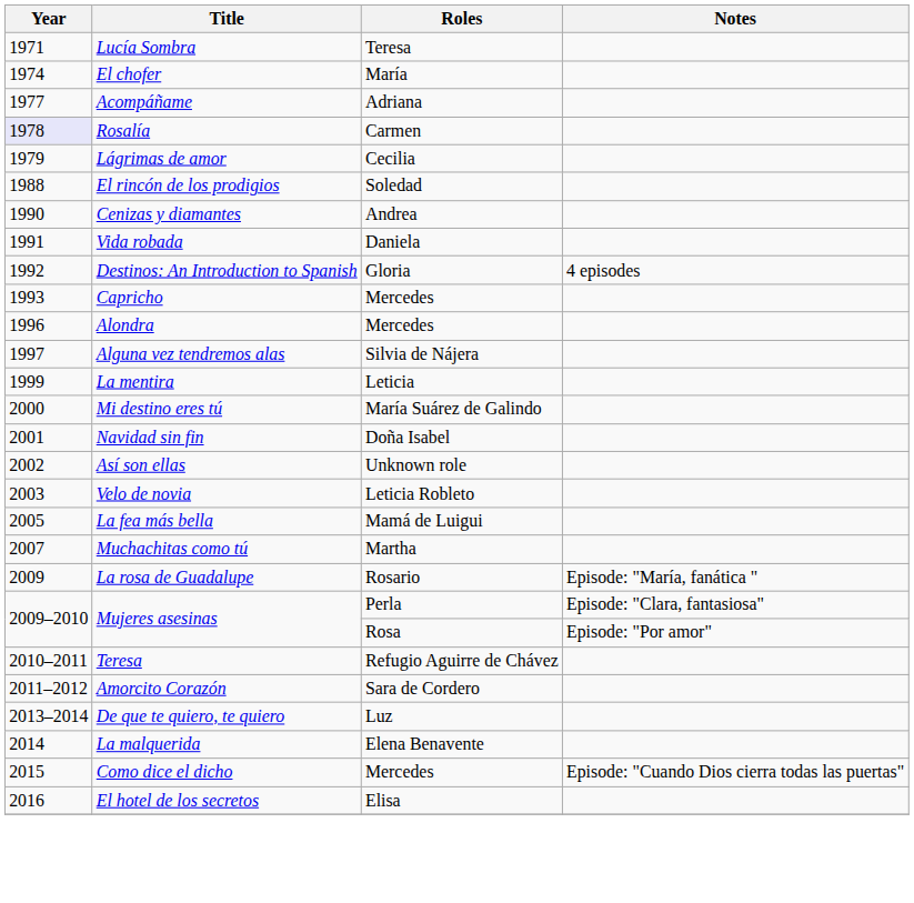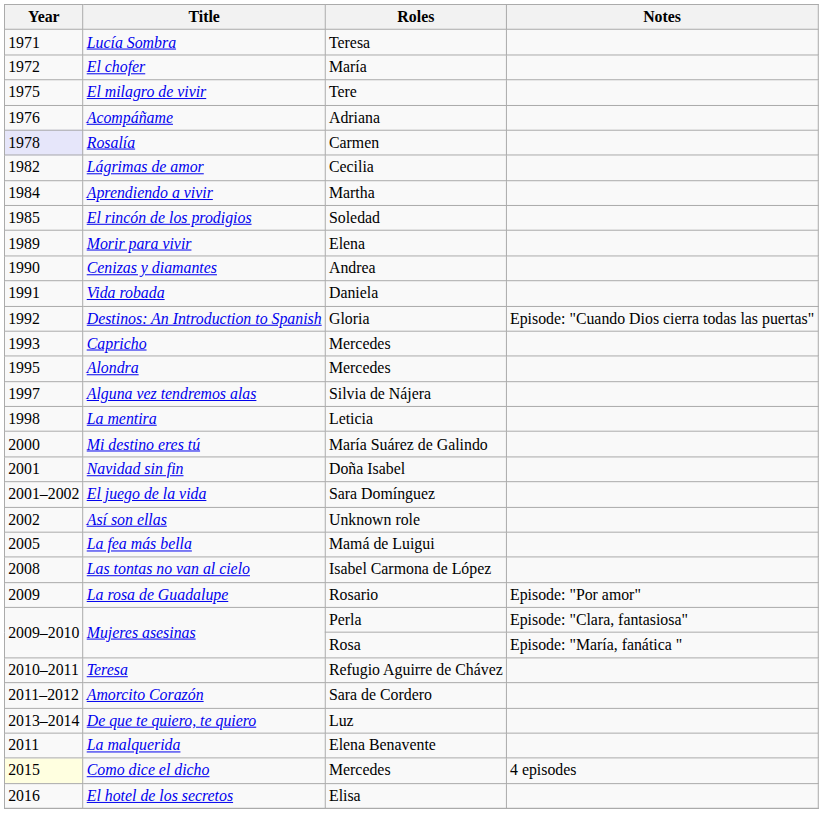El chofer | Year: 1974 -> 1972
+ row: 1975 | El milagro de vivir | Tere
Acompáñame | Year: 1977 -> 1976
Lágrimas de amor | Year: 1979 -> 1982
+ row: 1984 | Aprendiendo a vivir | Martha
El rincón de los prodigios | Year: 1988 -> 1985
+ row: 1989 | Morir para vivir | Elena
Destinos: An Introduction to Spanish | Notes: 4 episodes -> Episode: "Cuando Dios cierra todas las puertas"
Alondra | Year: 1996 -> 1995
La mentira | Year: 1999 -> 1998
+ row: 2001–2002 | El juego de la vida | Sara Domínguez
- row: 2003 | Velo de novia | Leticia Robleto
- row: 2007 | Muchachitas como tú | Martha
+ row: 2008 | Las tontas no van al cielo | Isabel Carmona de López
La rosa de Guadalupe | Notes: Episode: "María, fanática " -> Episode: "Por amor"
Mujeres asesinas / Rosa | Notes: Episode: "Por amor" -> Episode: "María, fanática "
La malquerida | Year: 2014 -> 2011
Como dice el dicho | Year: no background -> lightyellow background
Como dice el dicho | Notes: Episode: "Cuando Dios cierra todas las puertas" -> 4 episodes
